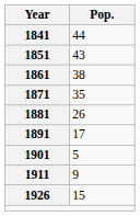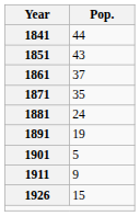1861 | Pop.: 38 -> 37
1881 | Pop.: 26 -> 24
1891 | Pop.: 17 -> 19
